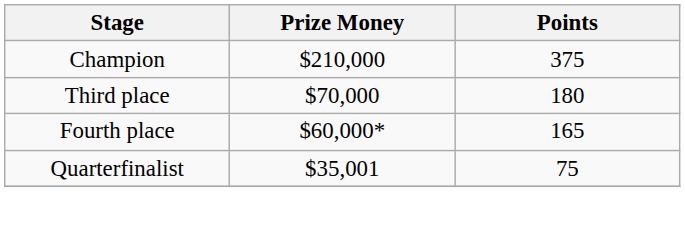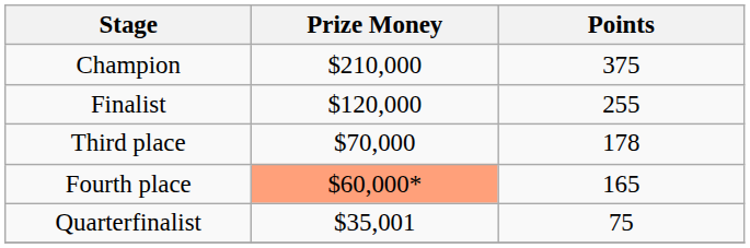+ row: Finalist | $120,000 | 255
Third place | Points: 180 -> 178
Fourth place | Prize Money: no background -> lightsalmon background
